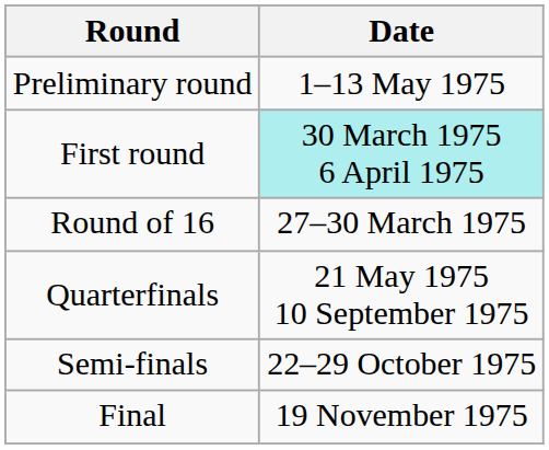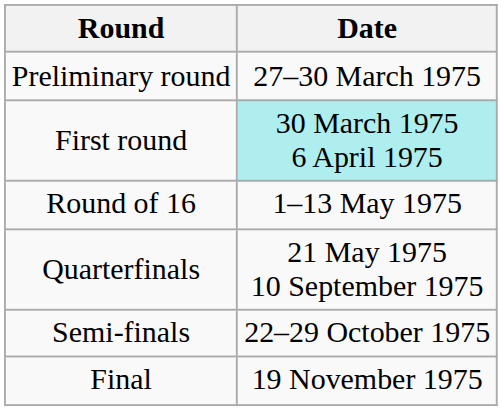Preliminary round | Date: 1–13 May 1975 -> 27–30 March 1975
Round of 16 | Date: 27–30 March 1975 -> 1–13 May 1975
